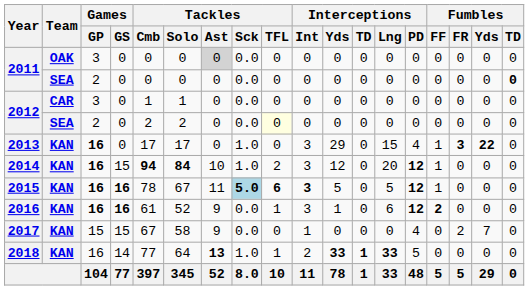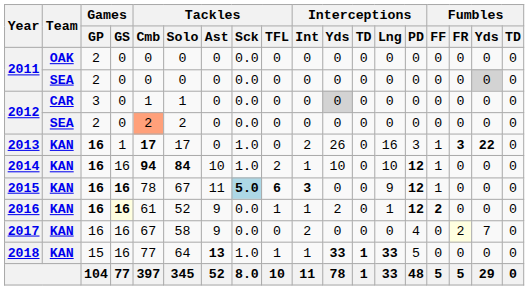2011 / OAK | Games / GP: 3 -> 2
2011 / OAK | Tackles / Ast: lightgrey background -> no background
2011 / SEA | Fumbles / Yds: no background -> lightgrey background
2011 / SEA | Fumbles / TD: bold -> normal
2012 / CAR | Interceptions / Yds: no background -> lightgrey background
2012 / SEA | Tackles / Cmb: no background -> lightsalmon background
2012 / SEA | Tackles / TFL: lightyellow background -> no background
2013 | Games / GS: 0 -> 1
2013 | Tackles / Cmb: normal -> bold
2013 | Interceptions / Int: 3 -> 2
2013 | Interceptions / Yds: 29 -> 26
2013 | Interceptions / Lng: 15 -> 16
2013 | Interceptions / PD: 4 -> 3
2014 | Games / GS: 15 -> 16
2014 | Interceptions / Int: 3 -> 1
2014 | Interceptions / Yds: 12 -> 10
2014 | Interceptions / Lng: 20 -> 10
2015 | Interceptions / Yds: 5 -> 0
2015 | Interceptions / Lng: 5 -> 9
2016 | Games / GS: no background -> lightyellow background
2016 | Interceptions / Int: 3 -> 1
2016 | Interceptions / Yds: 1 -> 2
2016 | Interceptions / Lng: 6 -> 1
2017 | Games / GP: 15 -> 16
2017 | Games / GS: 15 -> 16
2017 | Interceptions / Int: 1 -> 2
2017 | Fumbles / FR: no background -> lightyellow background
2018 | Games / GP: 16 -> 15
2018 | Games / GS: 14 -> 16
2018 | Interceptions / Int: 2 -> 1
